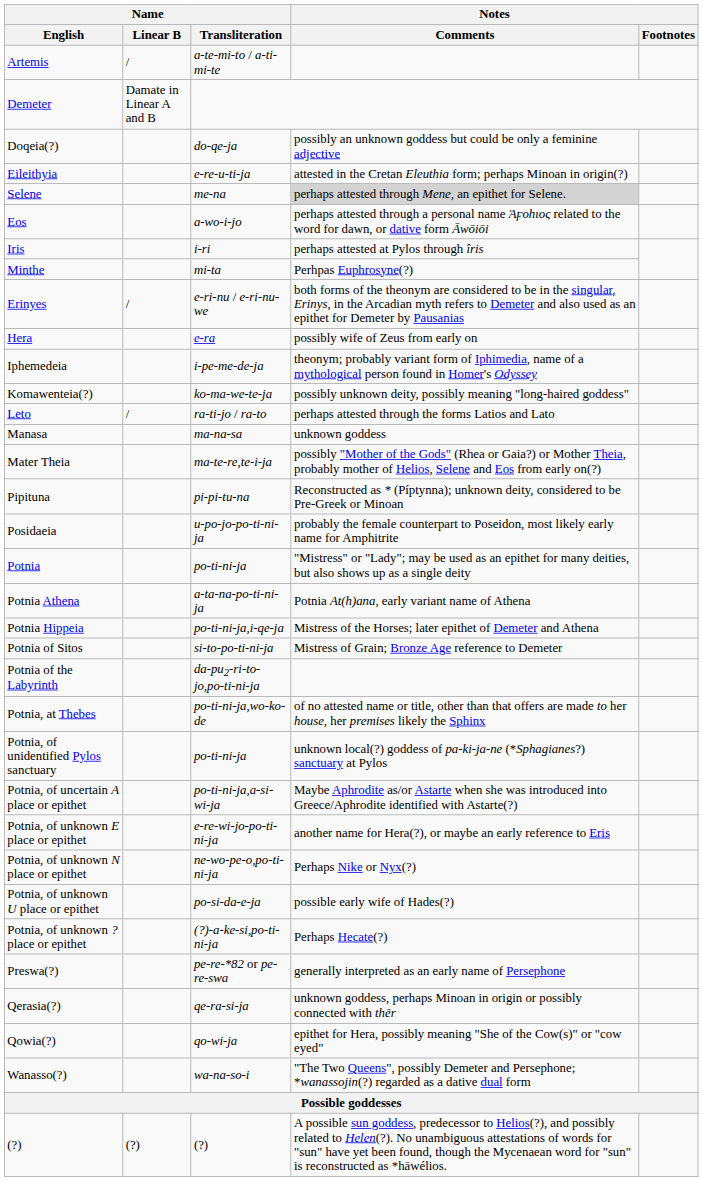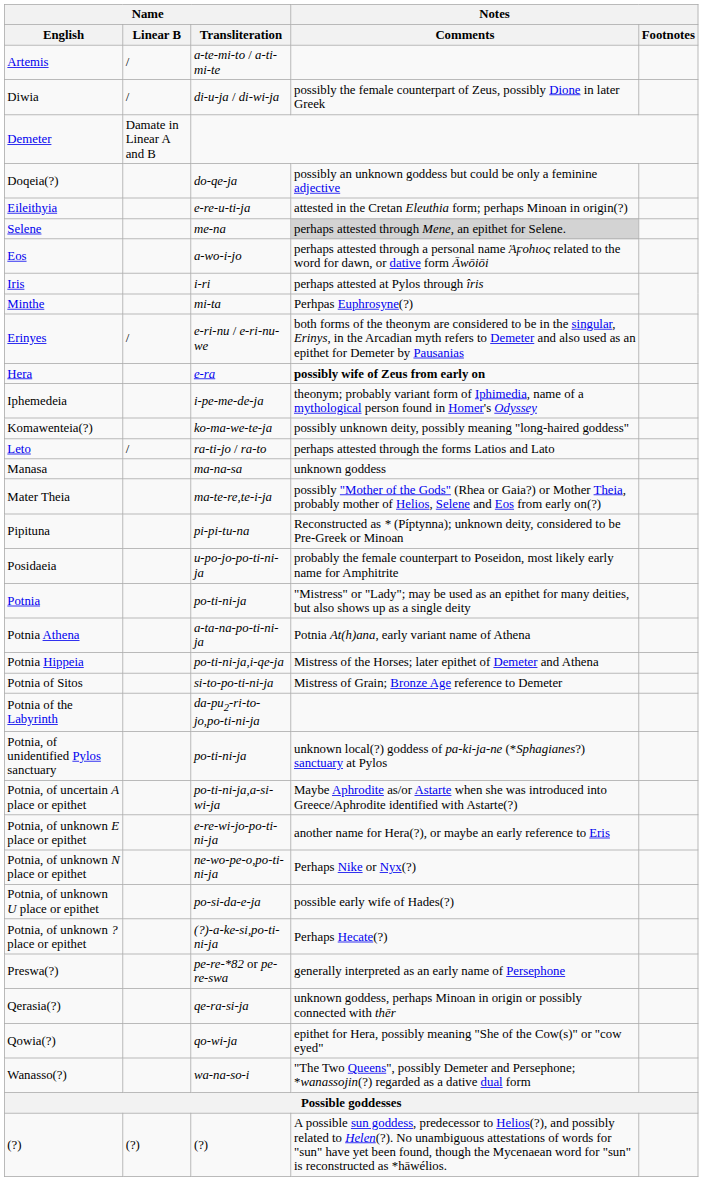+ row: Diwia | / | di-u-ja / di-wi-ja | possibly the female counterpart of Zeus, possibly Dione in later Greek
Hera | Notes / Comments: normal -> bold
- row: Potnia, at Thebes | po-ti-ni-ja,wo-ko-de | of no attested name or title, other than that offers are made to her house, her premises likely the Sphinx
